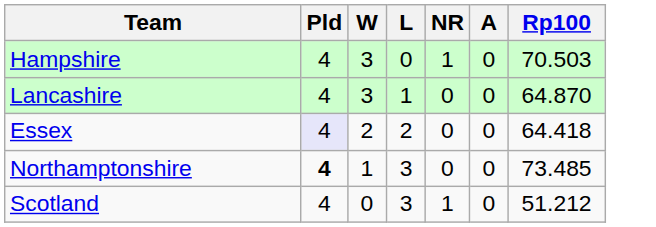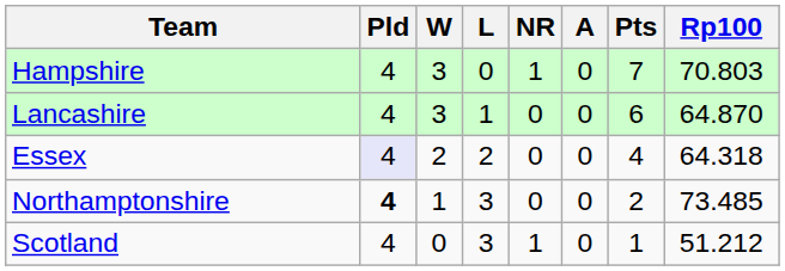+ column: Pts | 7 | 6 | 4 | 2 | 1
Hampshire | Rp100: 70.503 -> 70.803
Essex | Rp100: 64.418 -> 64.318
